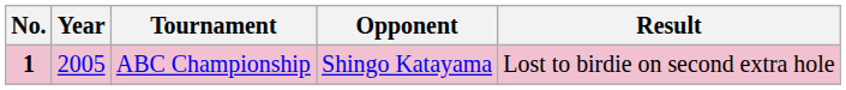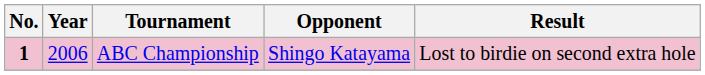ABC Championship | Year: 2005 -> 2006
